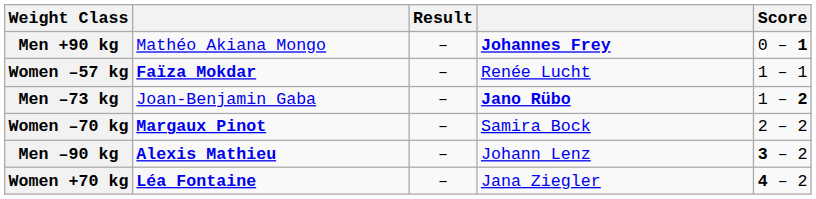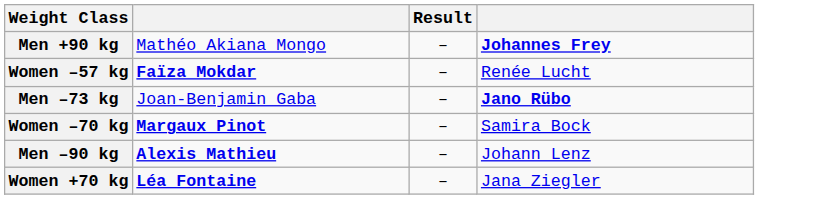- column: Score | 0 – 1 | 1 – 1 | 1 – 2 | 2 – 2 | 3 – 2 | 4 – 2
